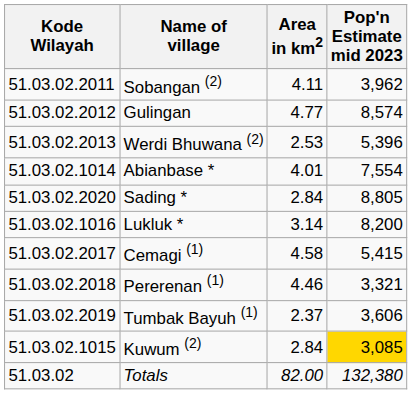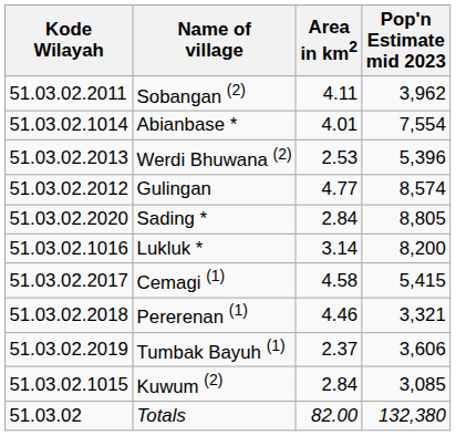rows swapped: Gulingan <-> Abianbase *
Kuwum (2) | Pop'n Estimate mid 2023: gold background -> no background
